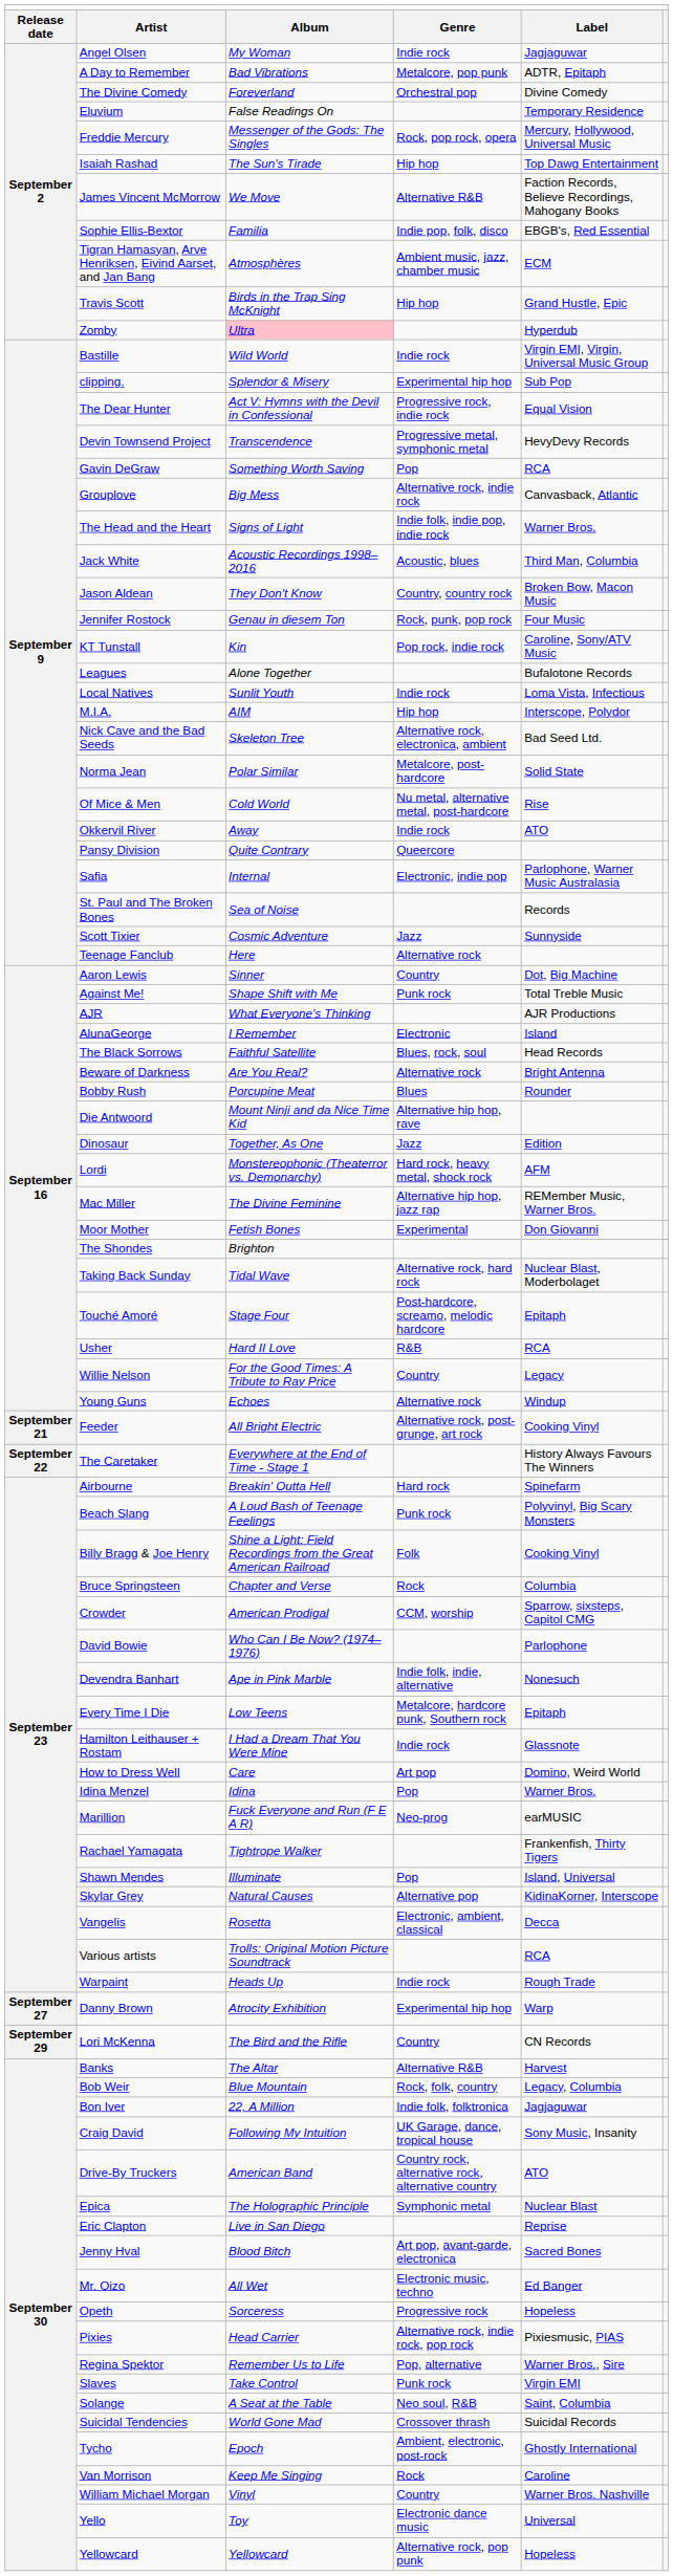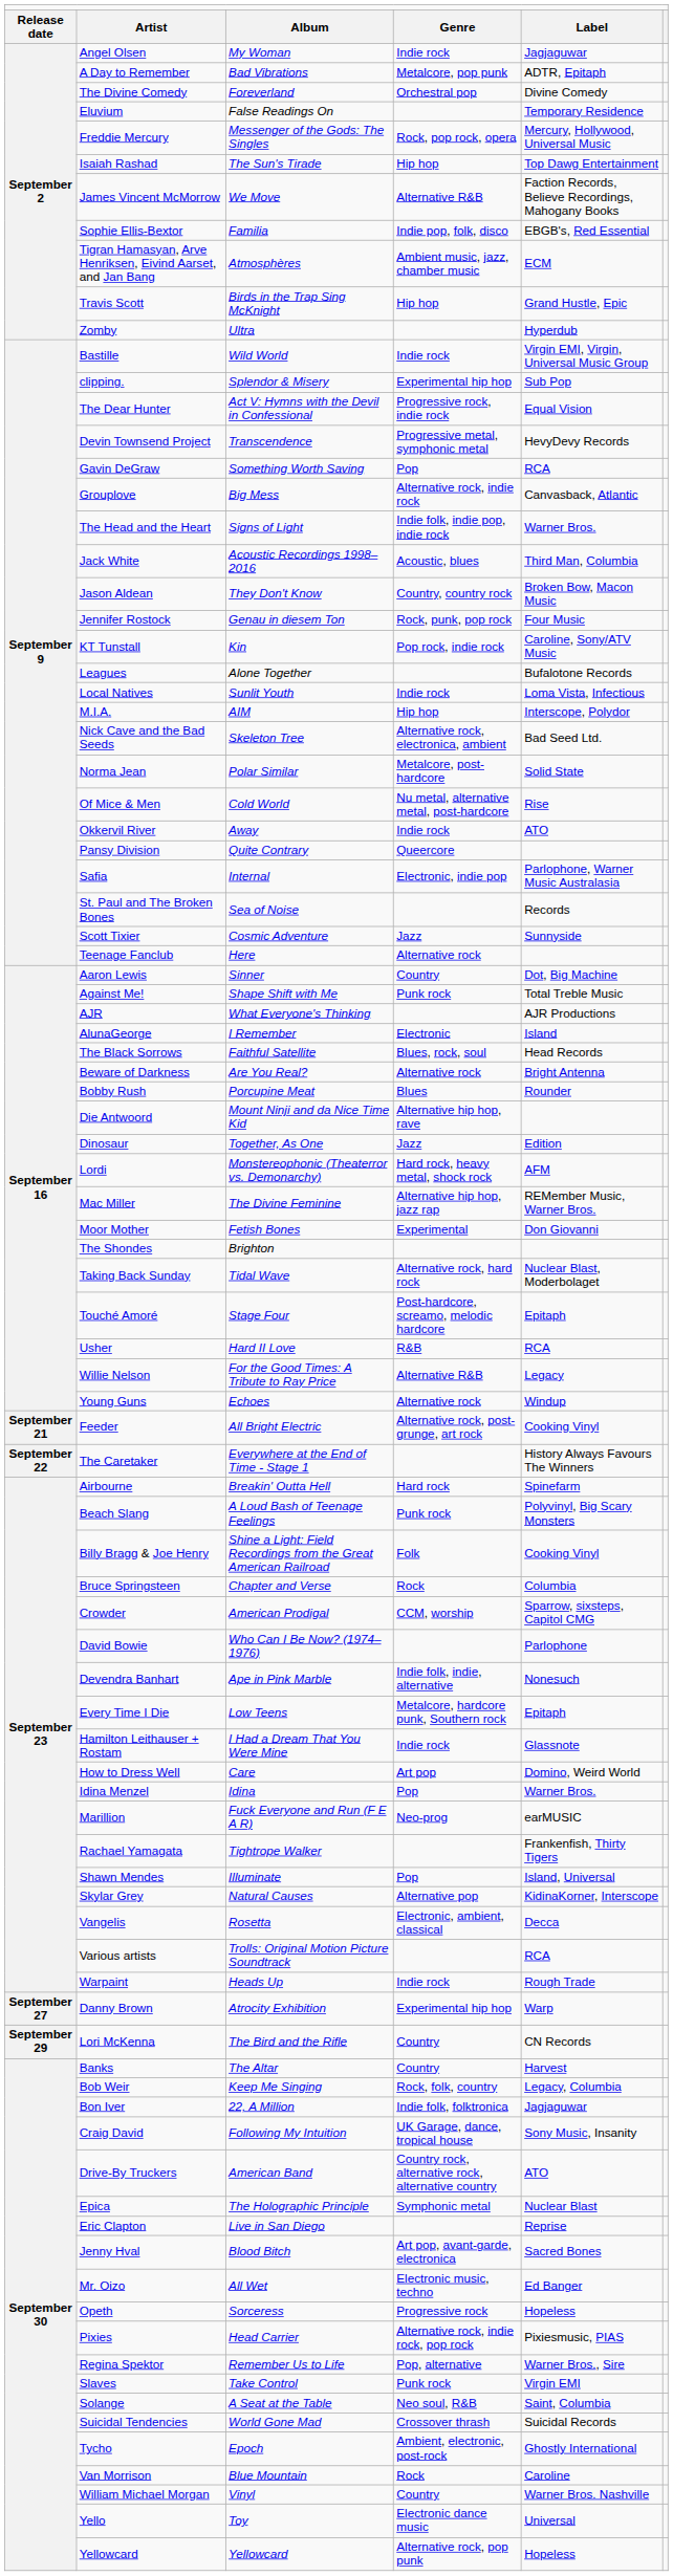Zomby | column 3: pink background -> no background
Willie Nelson | column 4: Country -> Alternative R&B
Banks | column 4: Alternative R&B -> Country
Bob Weir | column 3: Blue Mountain -> Keep Me Singing
Van Morrison | column 3: Keep Me Singing -> Blue Mountain
